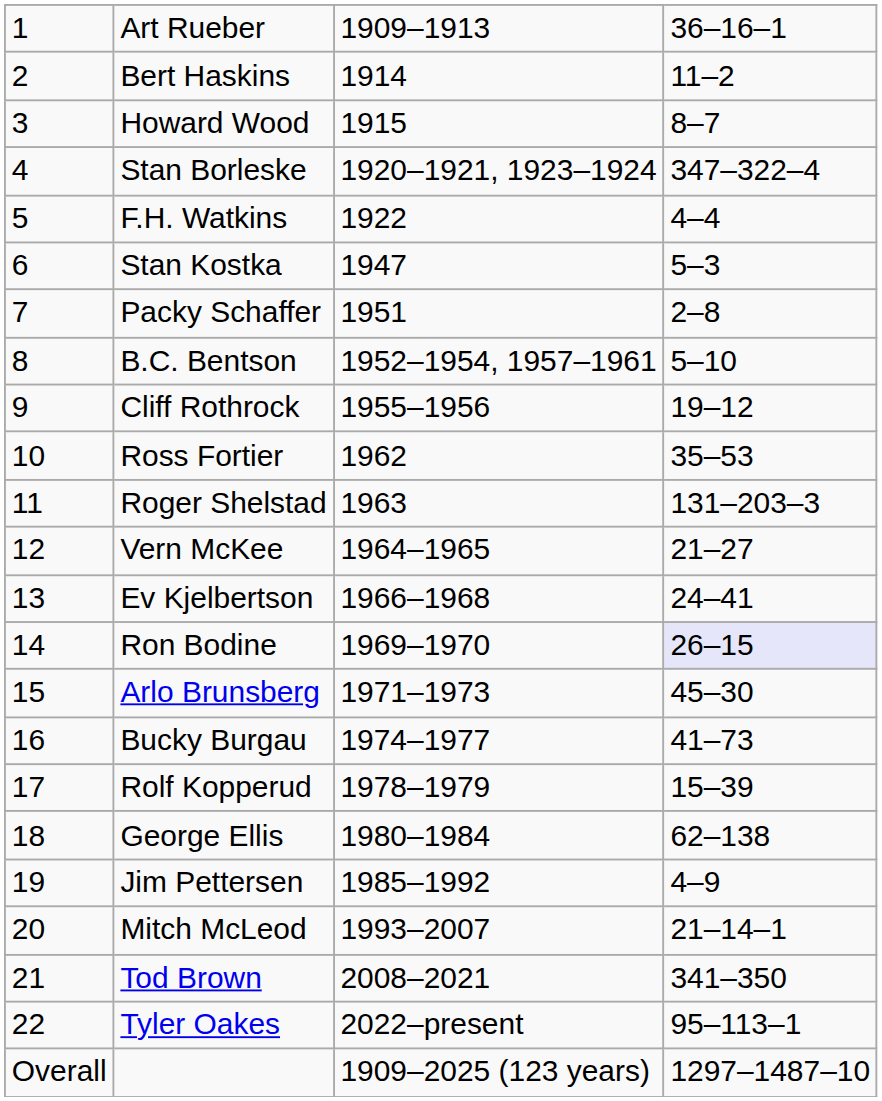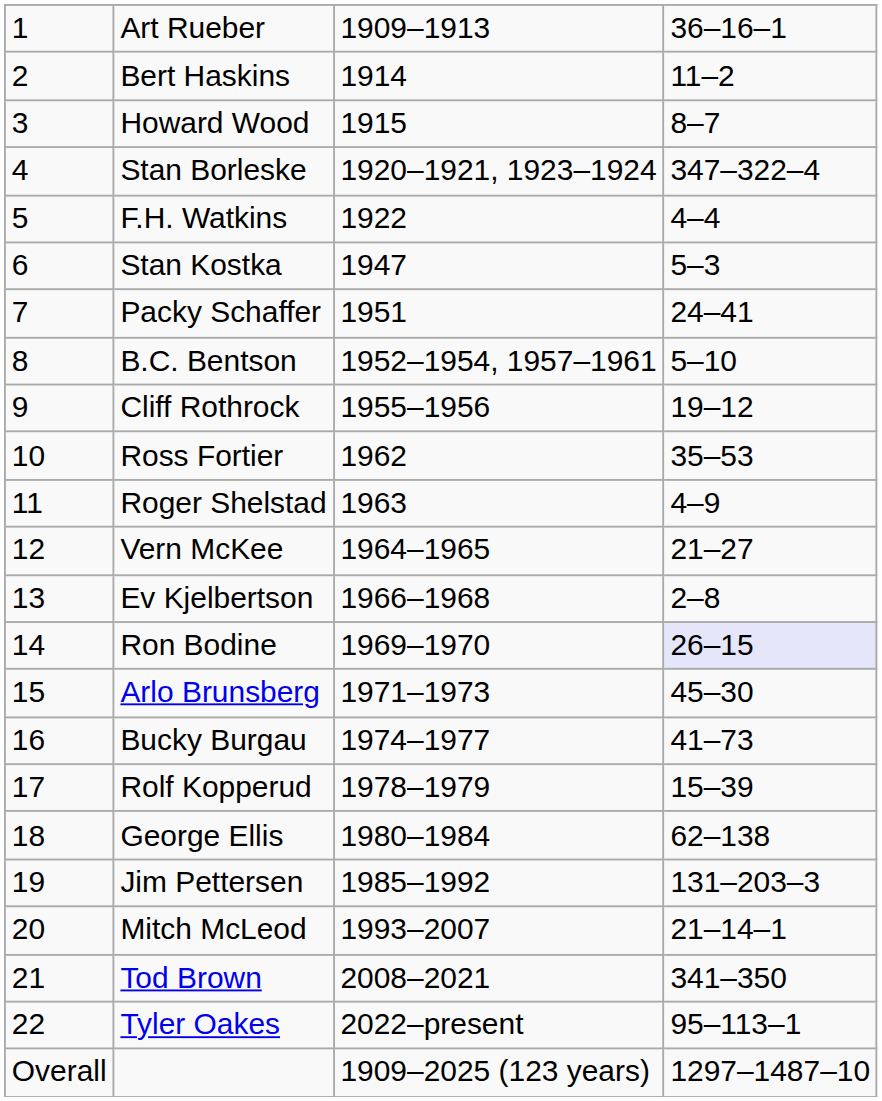Packy Schaffer | column 4: 2–8 -> 24–41
Roger Shelstad | column 4: 131–203–3 -> 4–9
Ev Kjelbertson | column 4: 24–41 -> 2–8
Jim Pettersen | column 4: 4–9 -> 131–203–3
